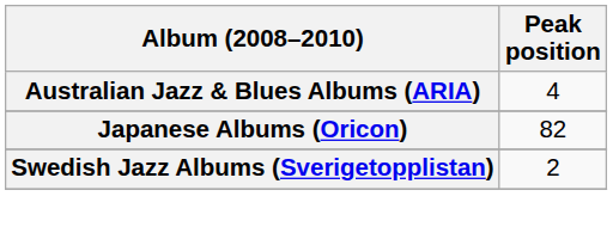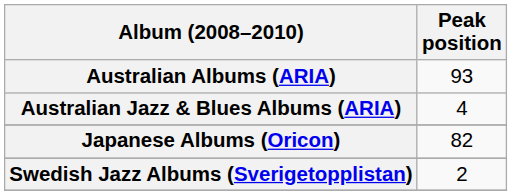+ row: Australian Albums (ARIA) | 93
